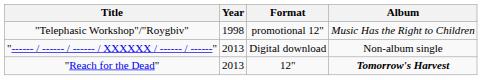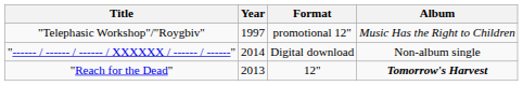"Telephasic Workshop"/"Roygbiv" | Year: 1998 -> 1997
"------ / ------ / ------ / XXXXXX / ------ / ------" | Year: 2013 -> 2014
